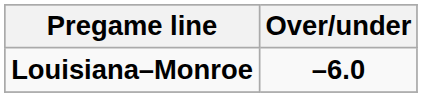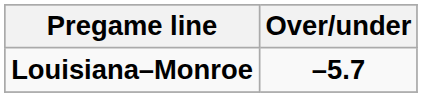Louisiana–Monroe | Over/under: –6.0 -> –5.7
